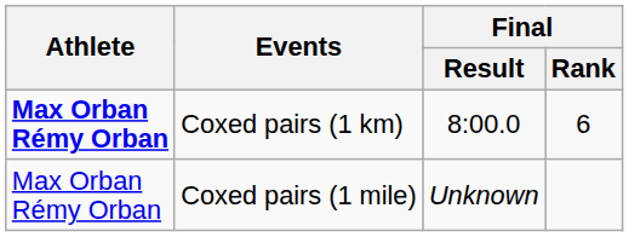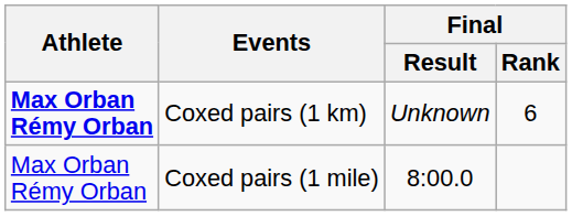Coxed pairs (1 km) | Final / Result: 8:00.0 -> Unknown
Coxed pairs (1 mile) | Final / Result: Unknown -> 8:00.0
